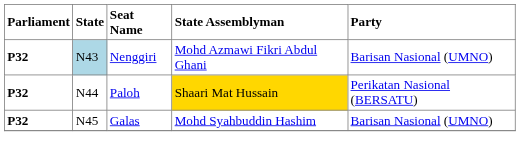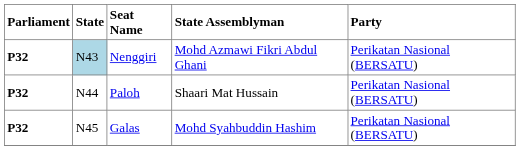Nenggiri | Party: Barisan Nasional (UMNO) -> Perikatan Nasional (BERSATU)
Paloh | State Assemblyman: gold background -> no background
Galas | Party: Barisan Nasional (UMNO) -> Perikatan Nasional (BERSATU)
